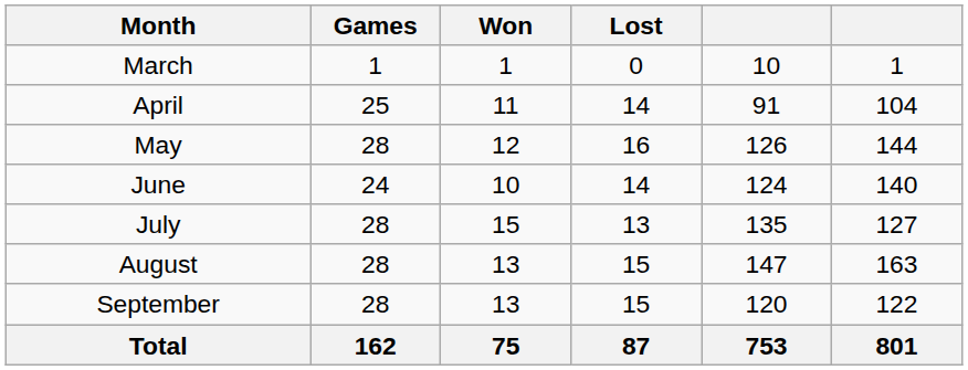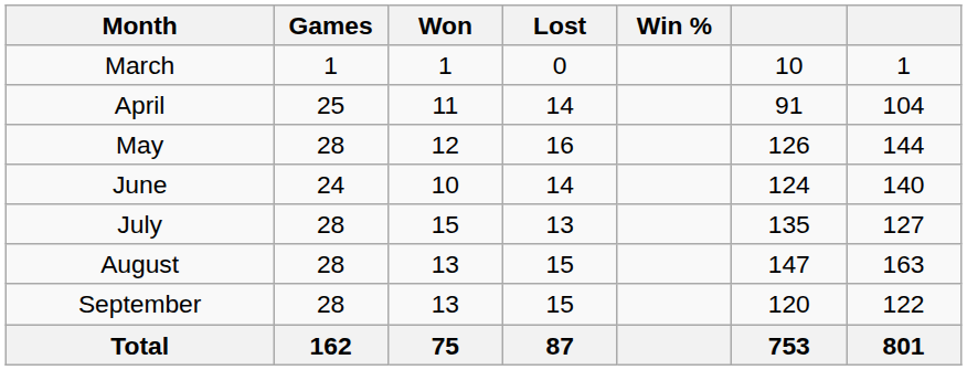+ column: Win %
